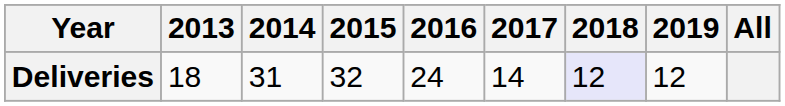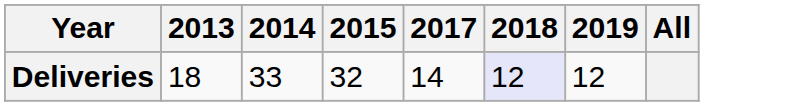- column: 2016 | 24
Deliveries | 2014: 31 -> 33
